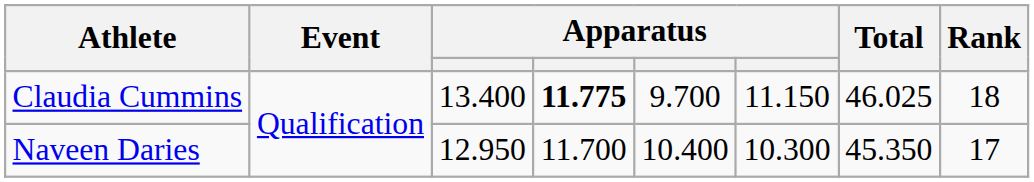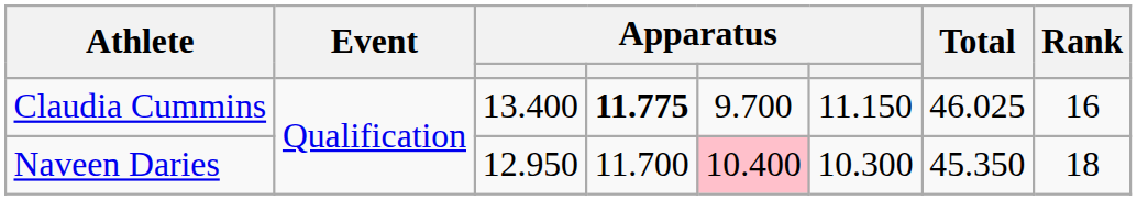Claudia Cummins | Rank: 18 -> 16
Naveen Daries | column 5: no background -> pink background
Naveen Daries | Rank: 17 -> 18
